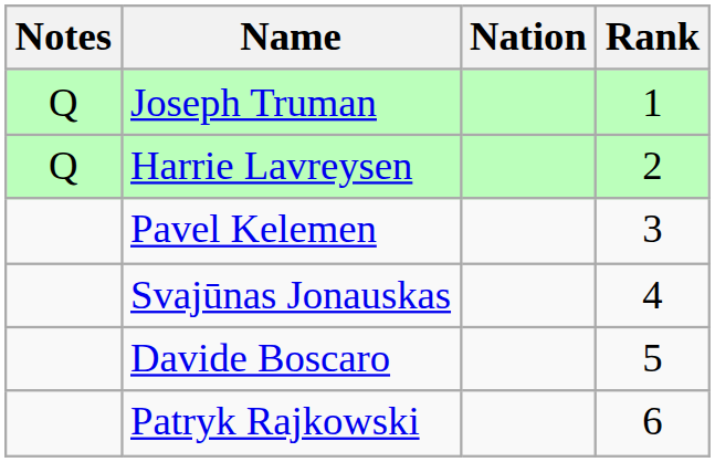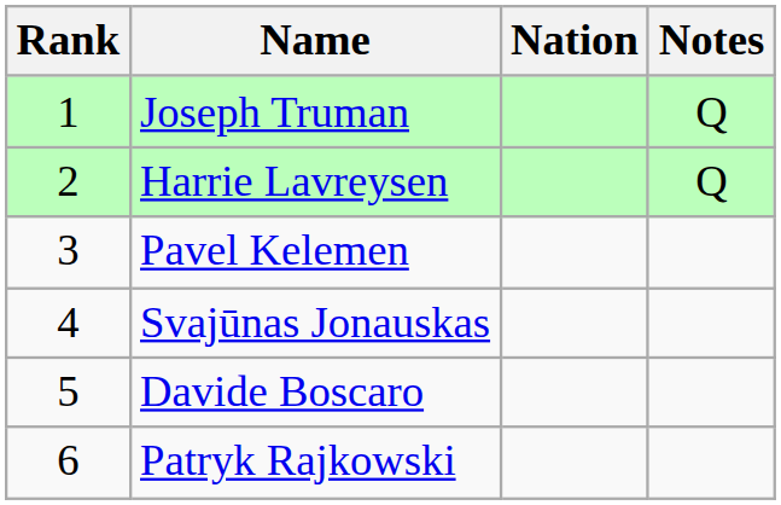columns swapped: Rank <-> Notes
